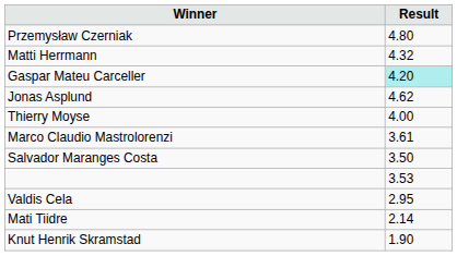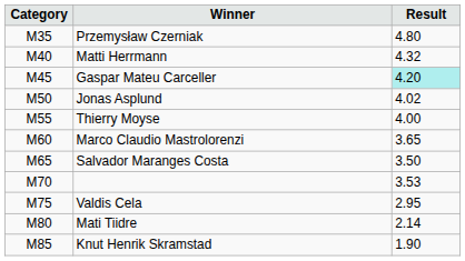+ column: Category | M35 | M40 | M45 | M50 | M55 | M60 | M65 | M70 | M75 | M80 | M85
Jonas Asplund | Result: 4.62 -> 4.02
Marco Claudio Mastrolorenzi | Result: 3.61 -> 3.65
